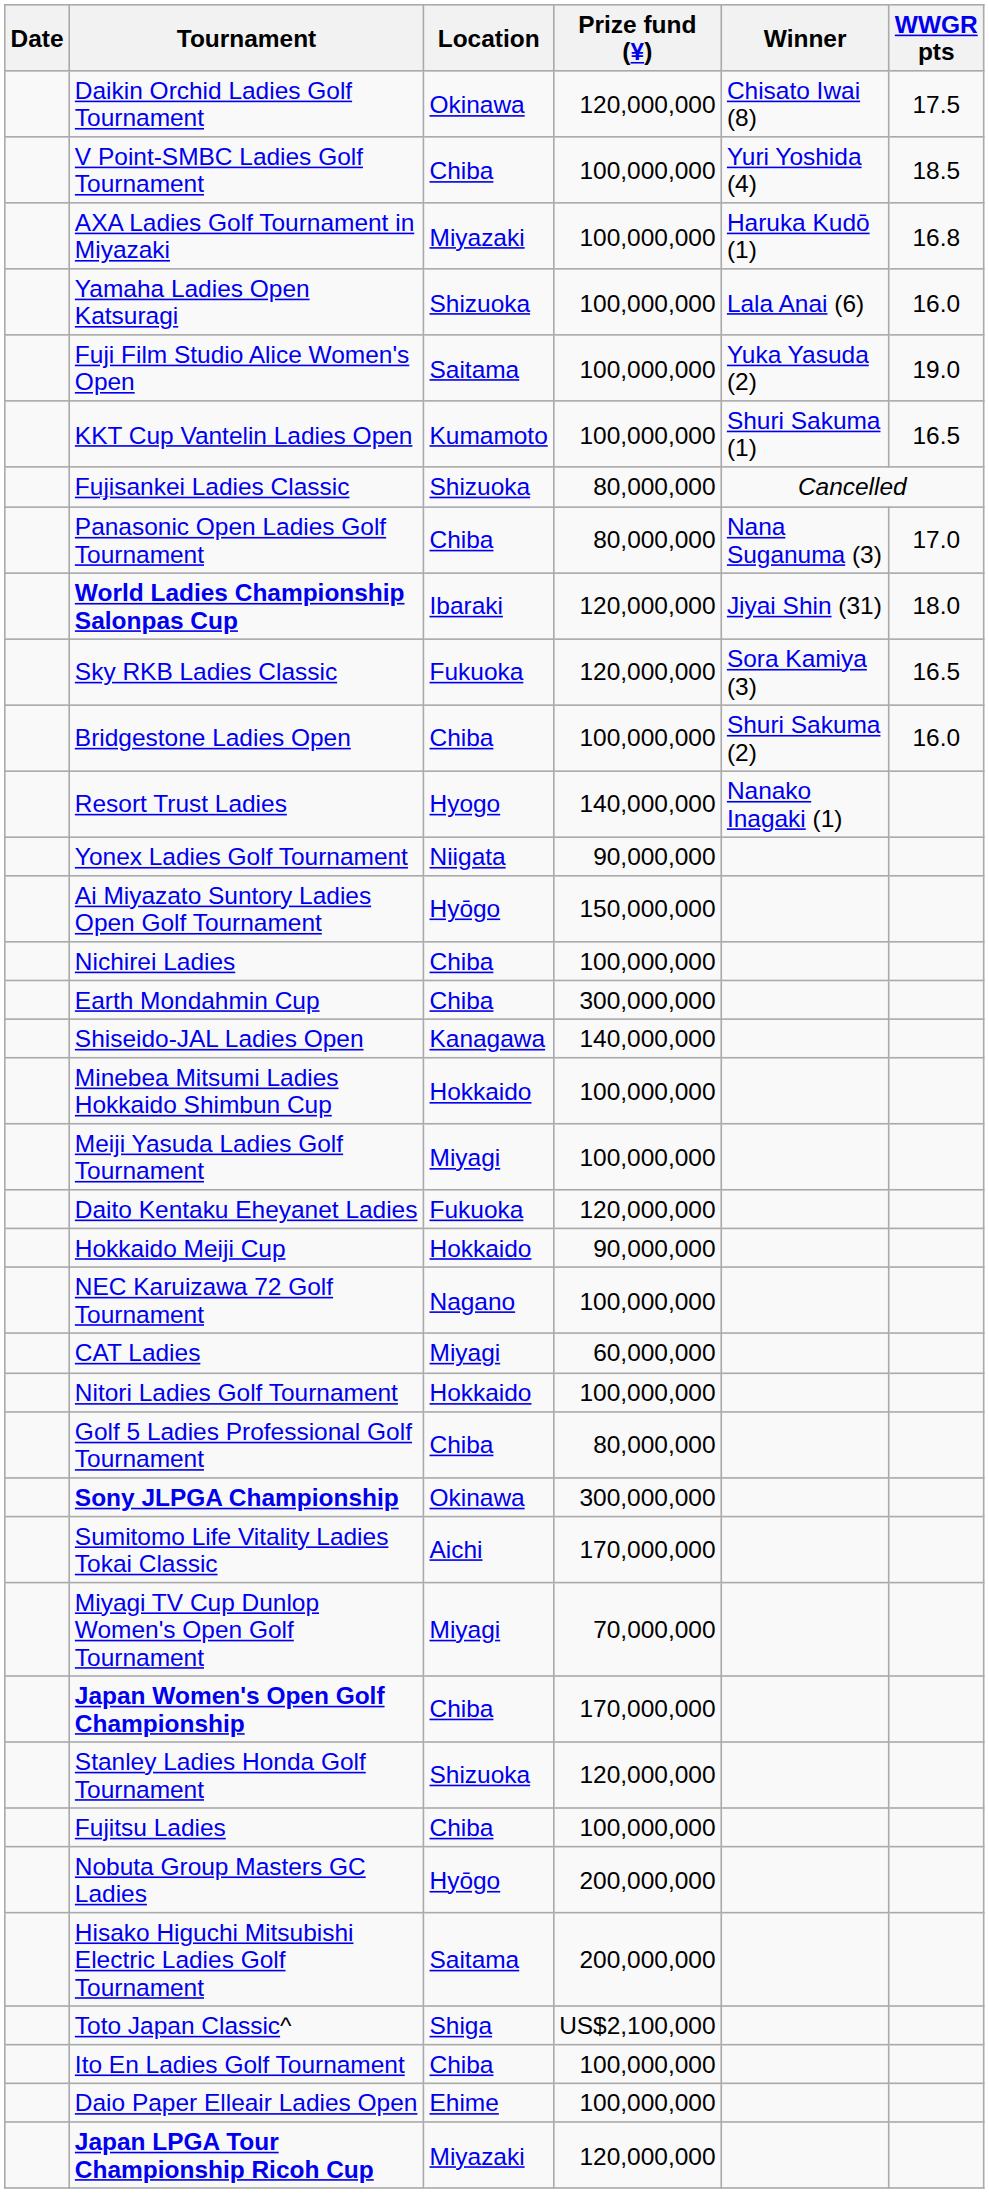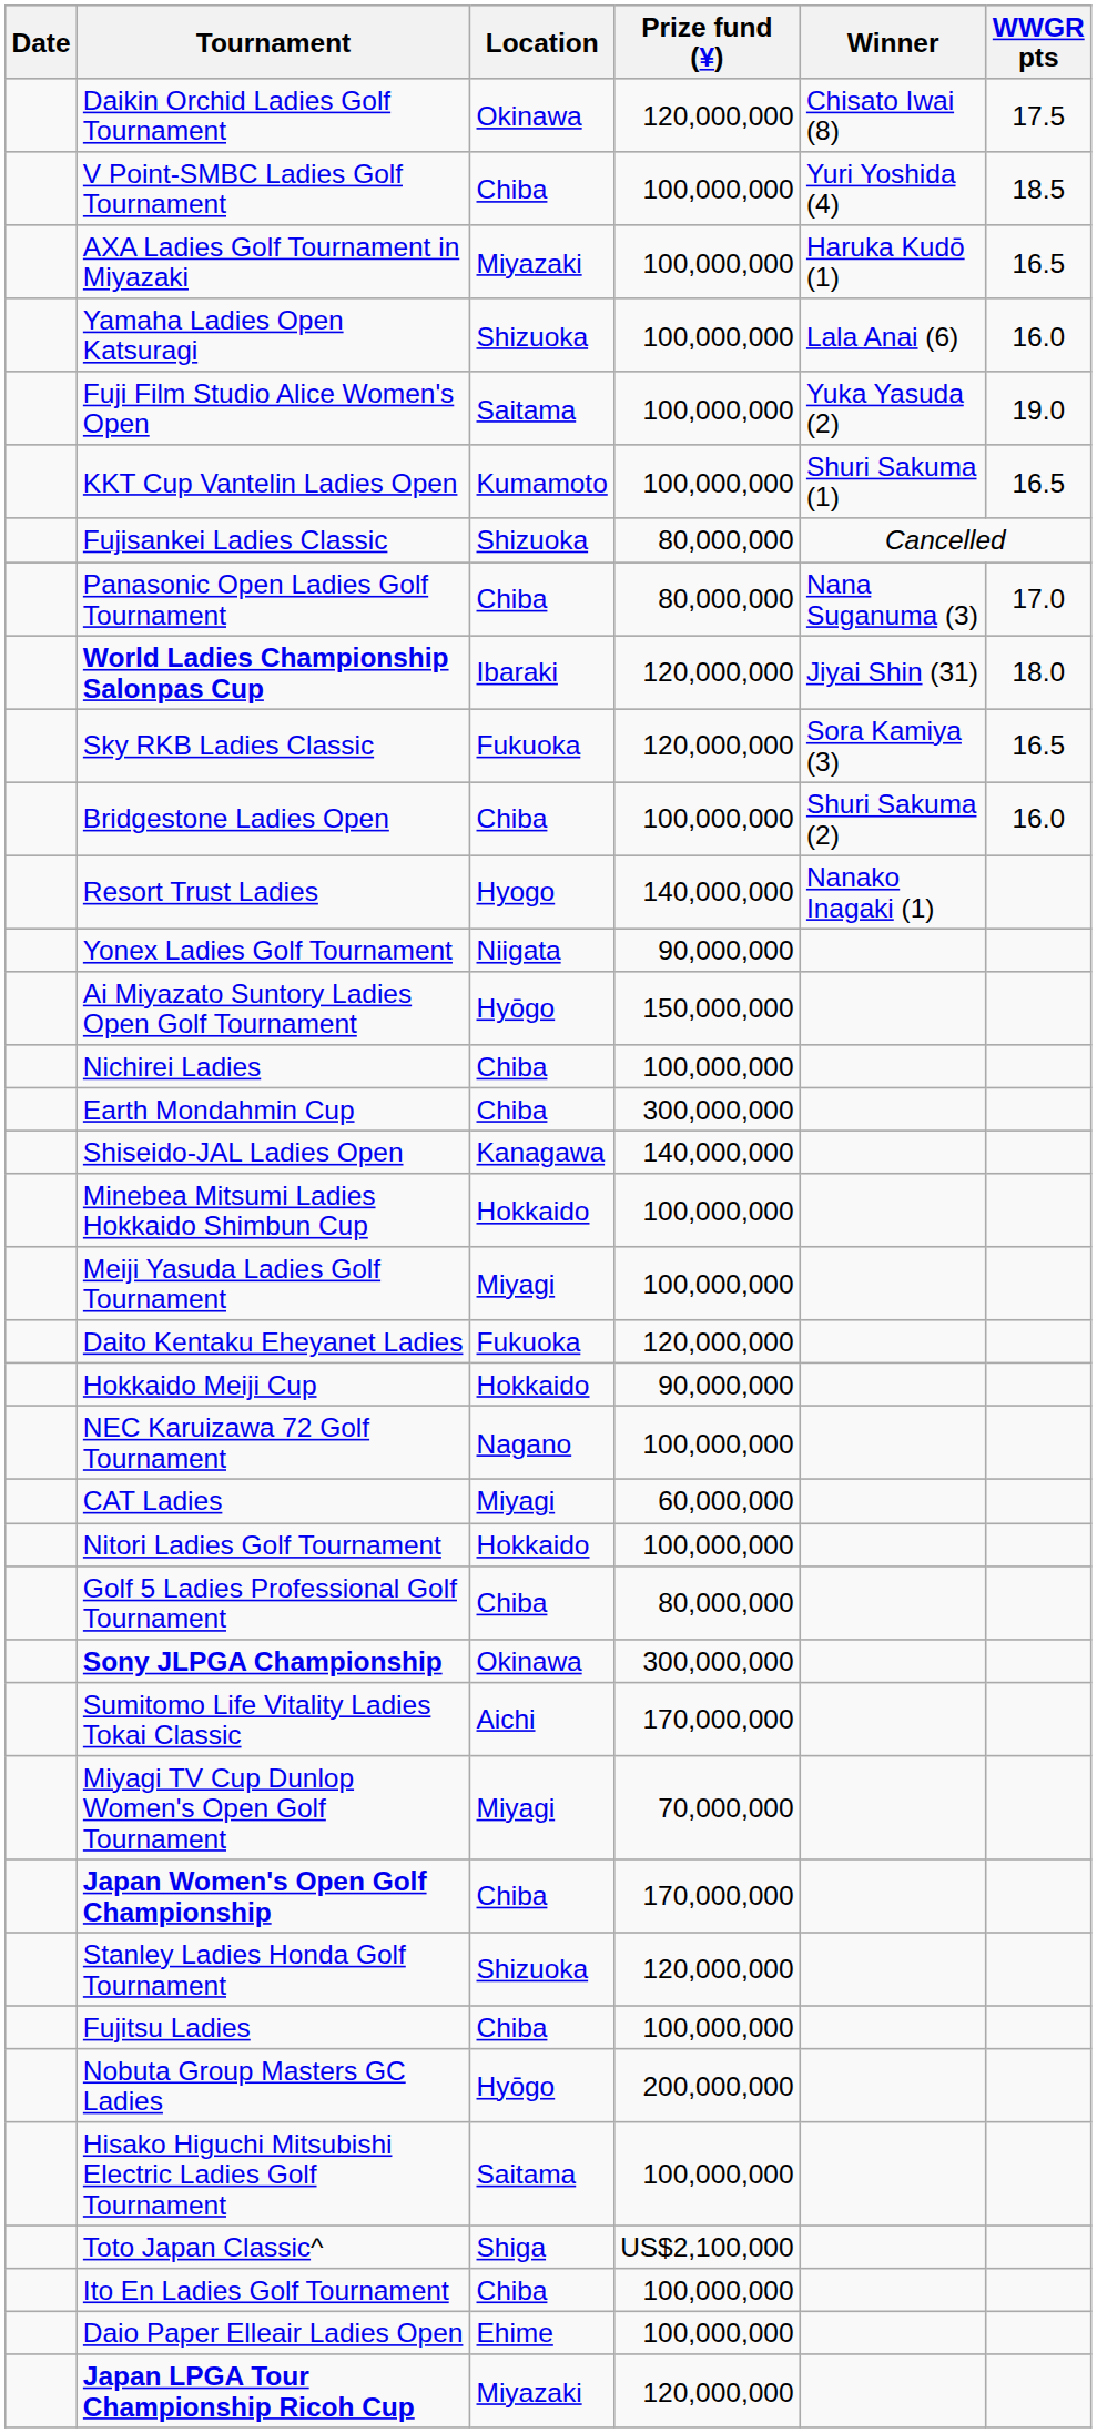AXA Ladies Golf Tournament in Miyazaki | WWGR pts: 16.8 -> 16.5
Hisako Higuchi Mitsubishi Electric Ladies Golf Tournament | Prize fund (¥): 200,000,000 -> 100,000,000
